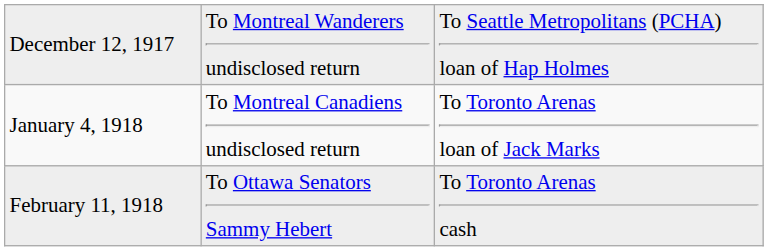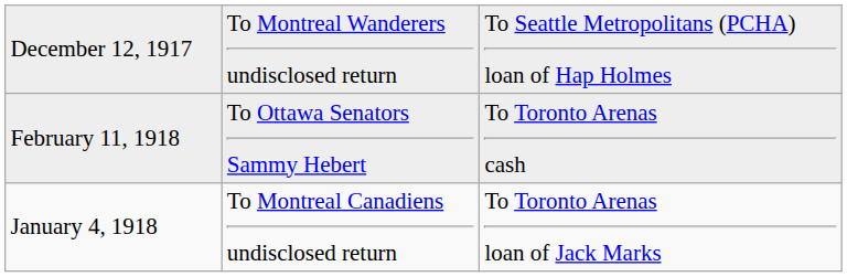rows swapped: January 4, 1918 <-> February 11, 1918
